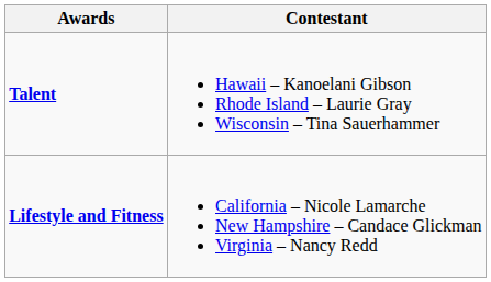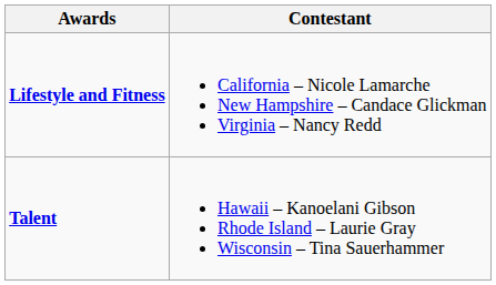rows swapped: Lifestyle and Fitness <-> Talent
